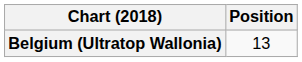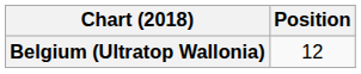Belgium (Ultratop Wallonia) | Position: 13 -> 12
